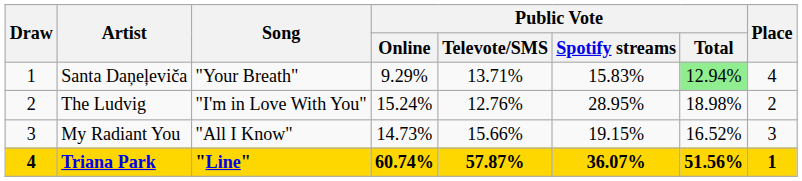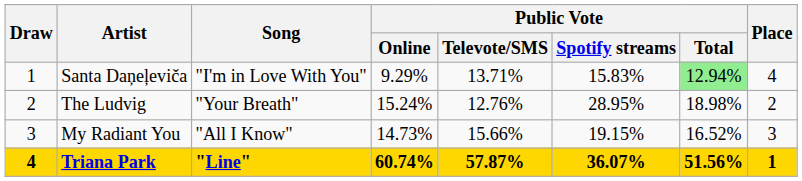Santa Daņeļeviča | Song: "Your Breath" -> "I'm in Love With You"
The Ludvig | Song: "I'm in Love With You" -> "Your Breath"
